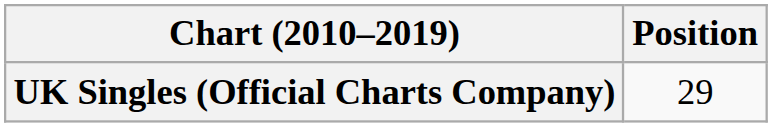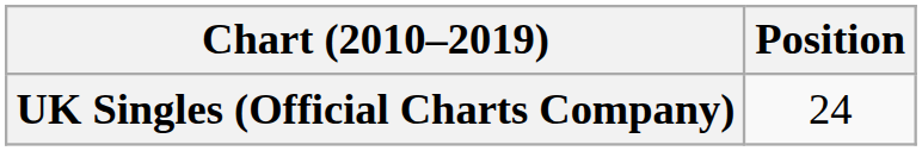UK Singles (Official Charts Company) | Position: 29 -> 24
